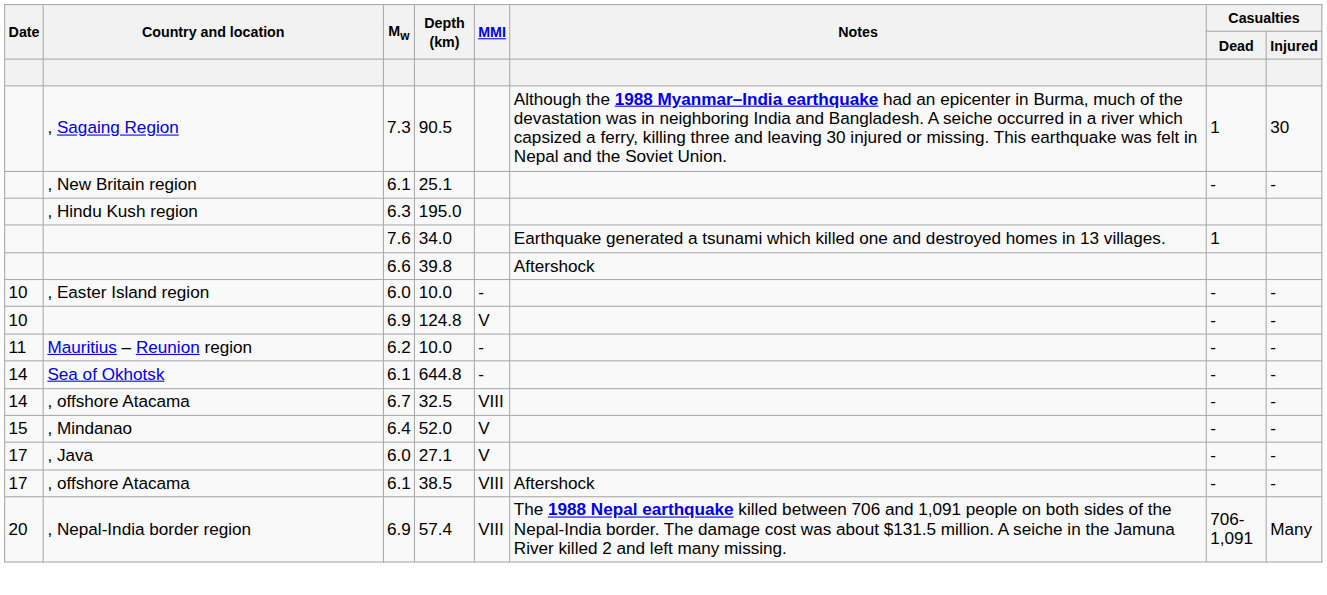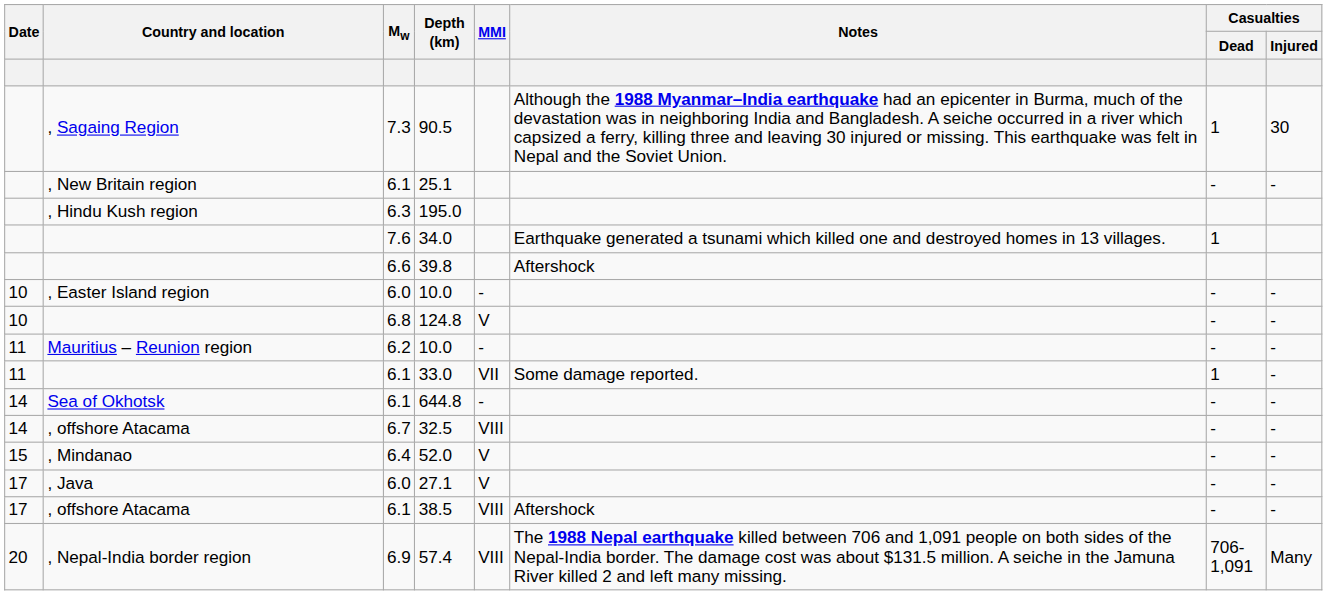124.8 | Mw: 6.9 -> 6.8
+ row: 11 | 6.1 | 33.0 | VII | Some damage reported. | 1 | -
